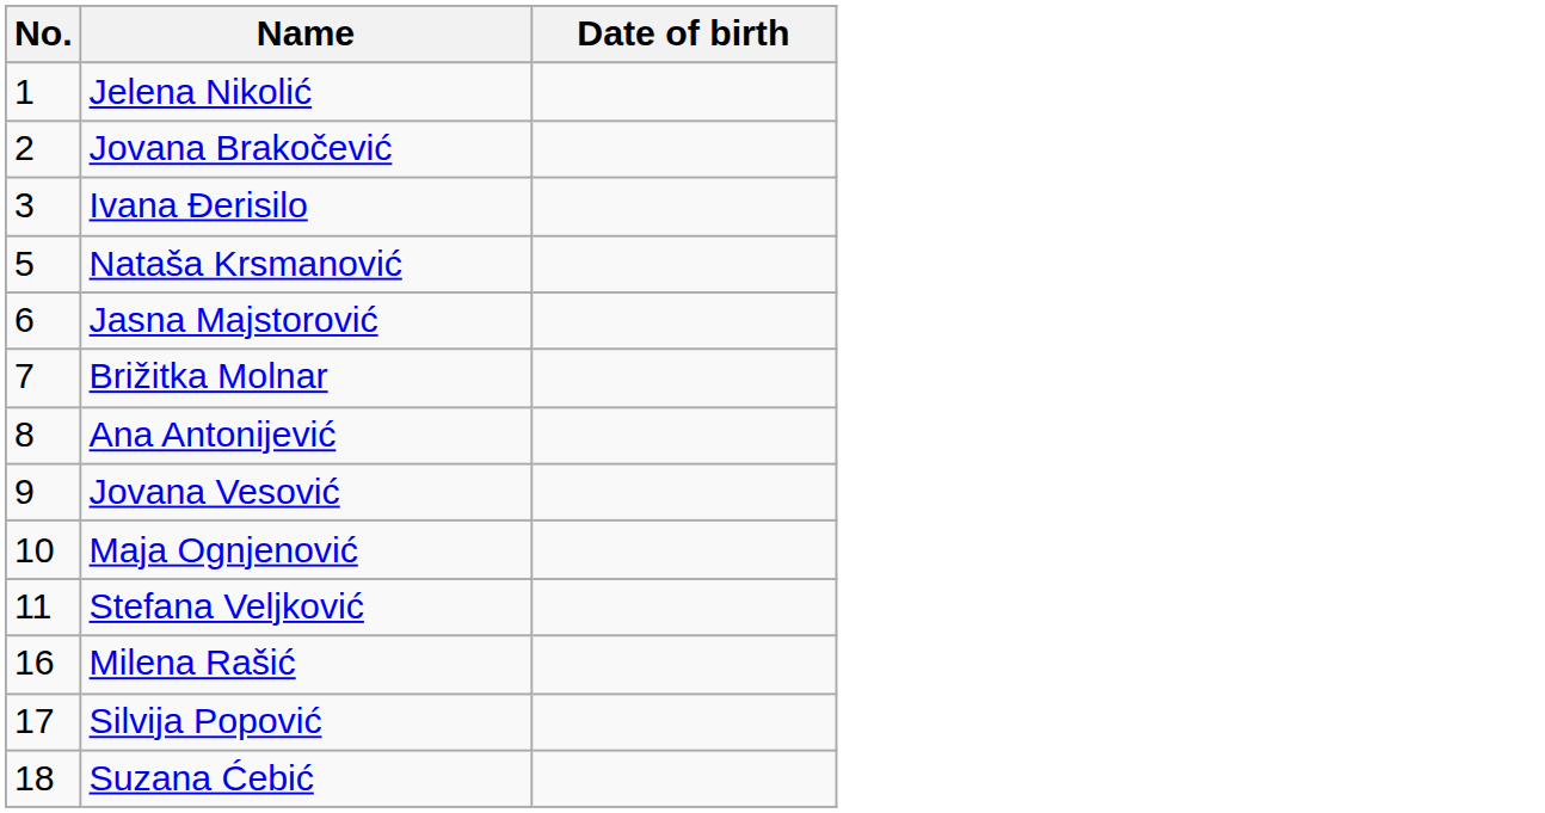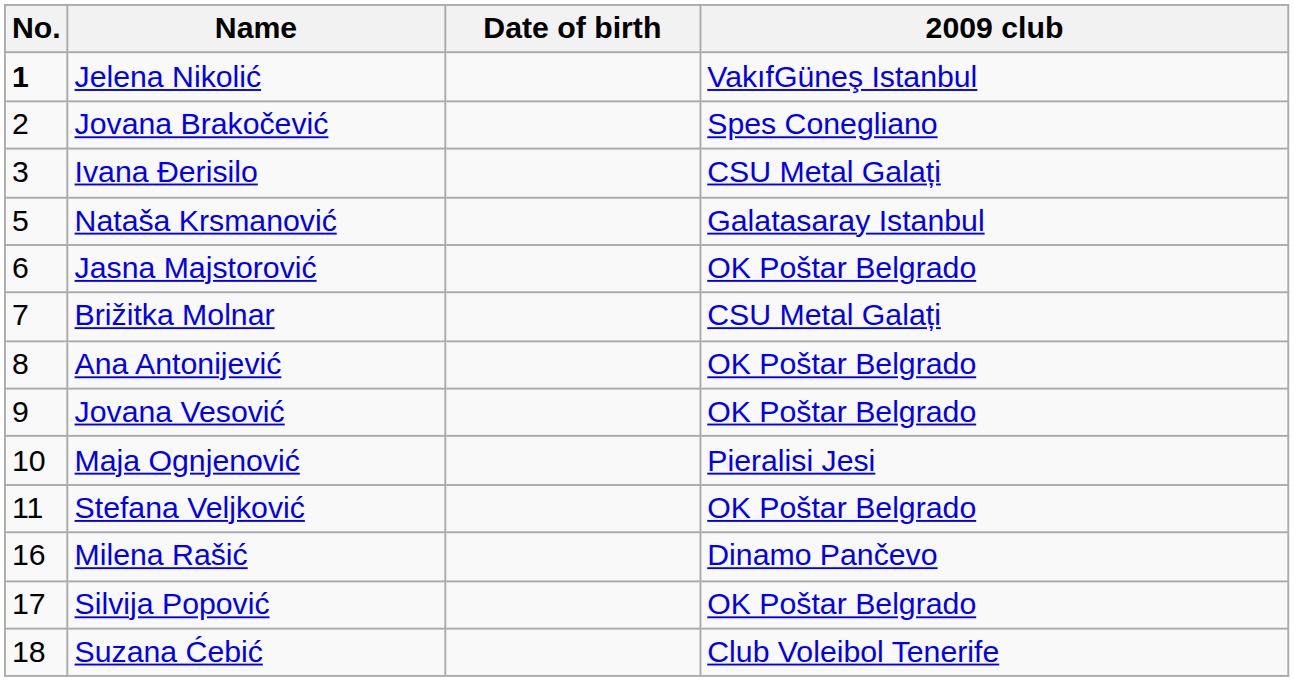+ column: 2009 club | VakıfGüneş Istanbul | Spes Conegliano | CSU Metal Galați | Galatasaray Istanbul | OK Poštar Belgrado | CSU Metal Galați | OK Poštar Belgrado | OK Poštar Belgrado | Pieralisi Jesi | OK Poštar Belgrado | Dinamo Pančevo | OK Poštar Belgrado | Club Voleibol Tenerife
Jelena Nikolić | No.: normal -> bold
